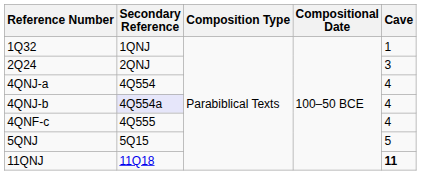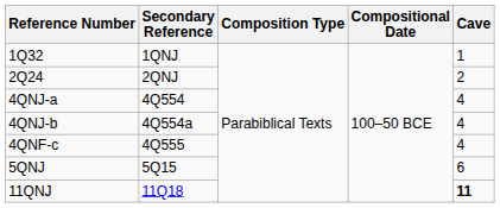2Q24 | Cave: 3 -> 2
4QNJ-b | Secondary Reference: lavender background -> no background
5QNJ | Cave: 5 -> 6
